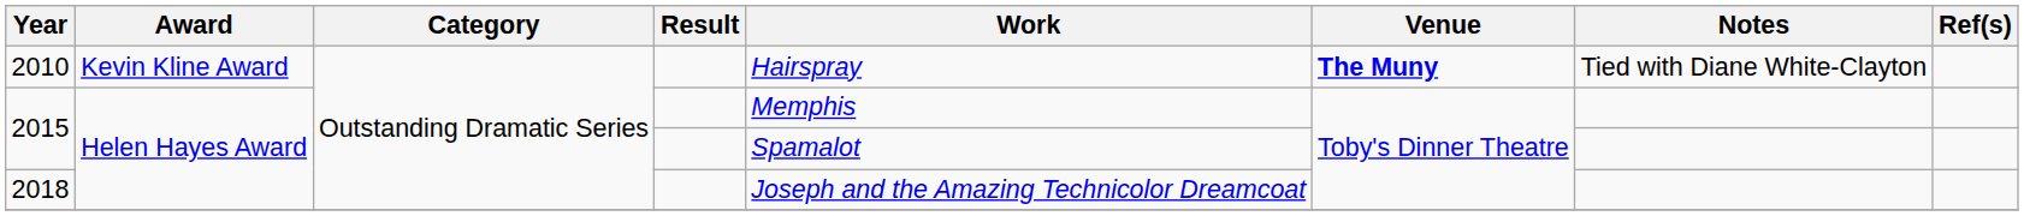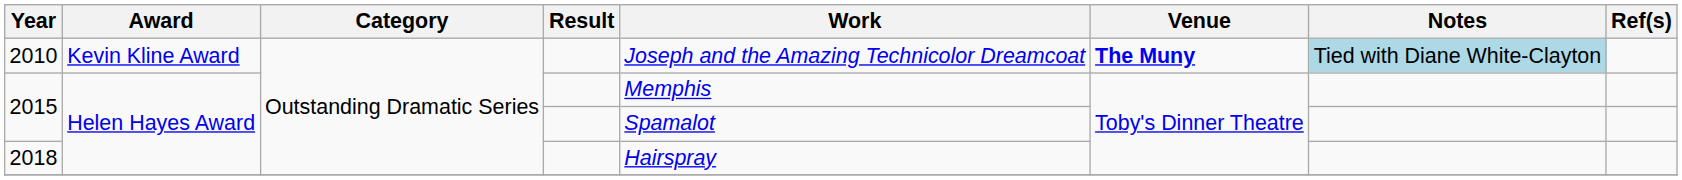2010 | Work: Hairspray -> Joseph and the Amazing Technicolor Dreamcoat
2010 | Notes: no background -> lightblue background
2018 | Work: Joseph and the Amazing Technicolor Dreamcoat -> Hairspray
